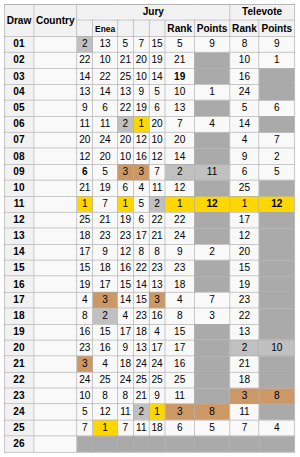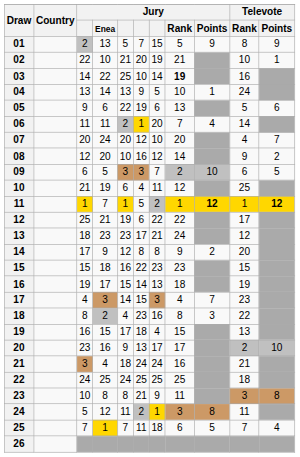09 | column 3: bold -> normal
09 | Jury / Points: 11 -> 10
